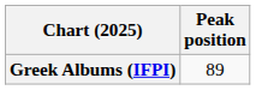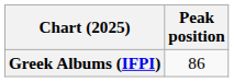Greek Albums (IFPI) | Peak position: 89 -> 86
